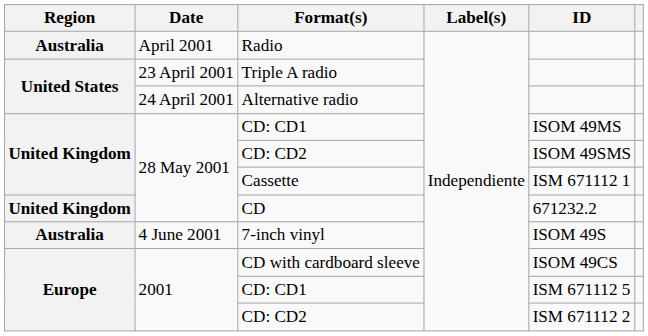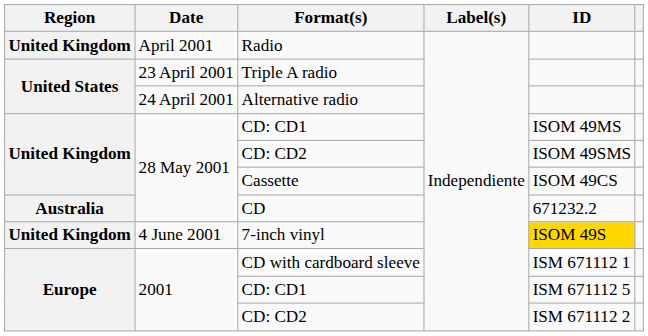Radio | Region: Australia -> United Kingdom
Cassette | ID: ISM 671112 1 -> ISOM 49CS
CD | Region: United Kingdom -> Australia
7-inch vinyl | Region: Australia -> United Kingdom
7-inch vinyl | ID: no background -> gold background
CD with cardboard sleeve | ID: ISOM 49CS -> ISM 671112 1
